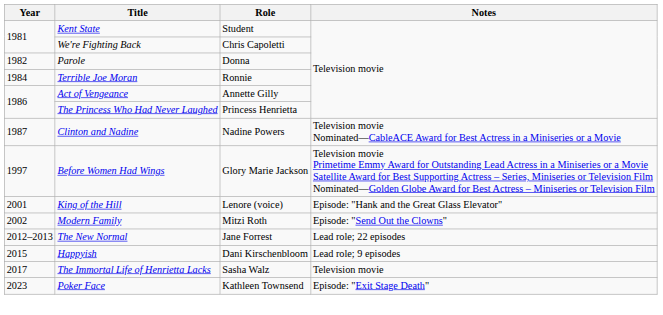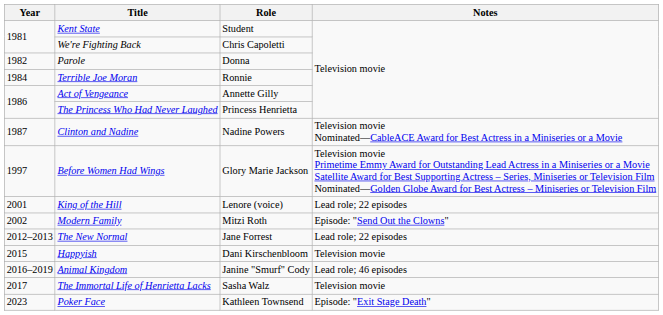King of the Hill | Notes: Episode: "Hank and the Great Glass Elevator" -> Lead role; 22 episodes
Happyish | Notes: Lead role; 9 episodes -> Television movie
+ row: 2016–2019 | Animal Kingdom | Janine "Smurf" Cody | Lead role; 46 episodes
